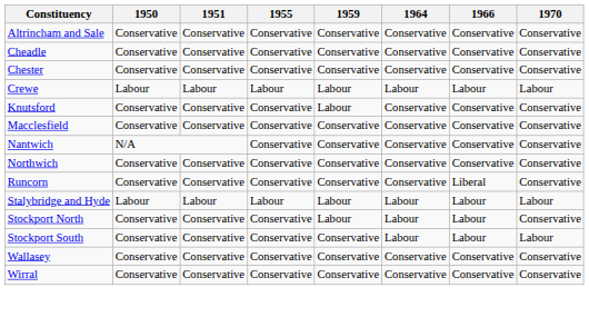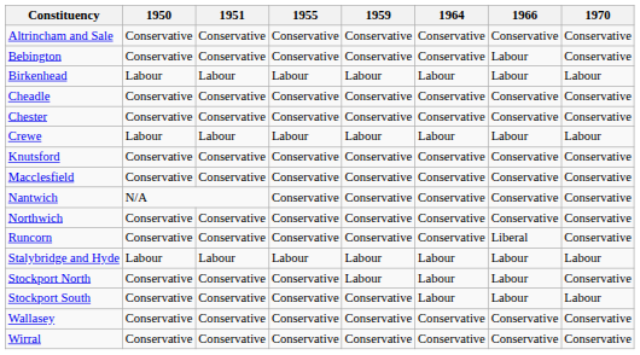+ row: Bebington | Conservative | Conservative | Conservative | Conservative | Conservative | Labour | Conservative
+ row: Birkenhead | Labour | Labour | Labour | Labour | Labour | Labour | Labour
Knutsford | 1959: Labour -> Conservative
